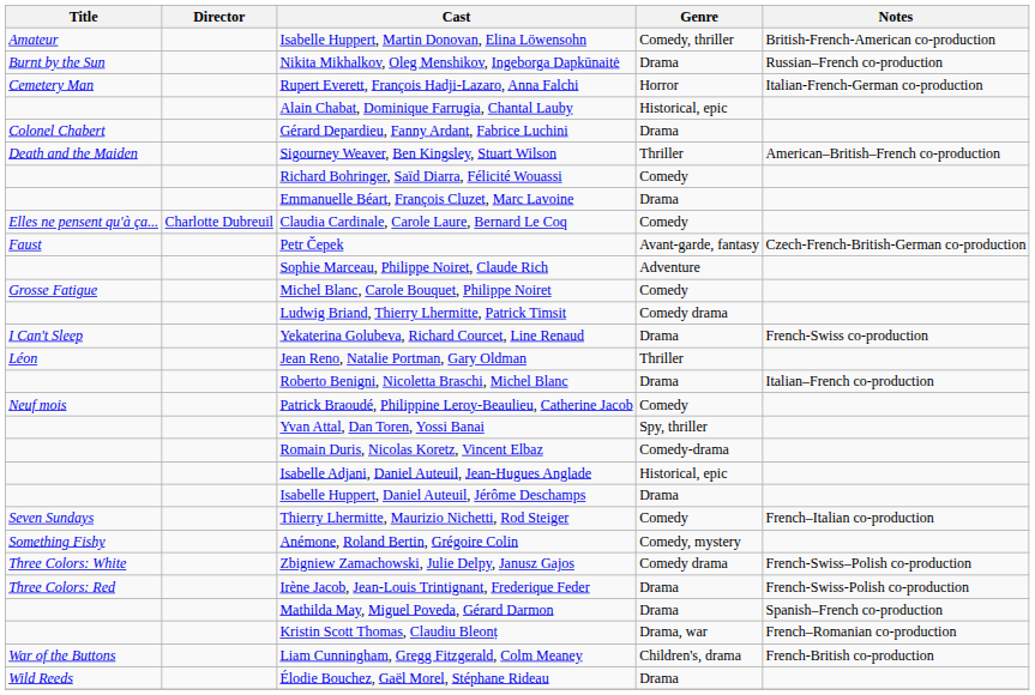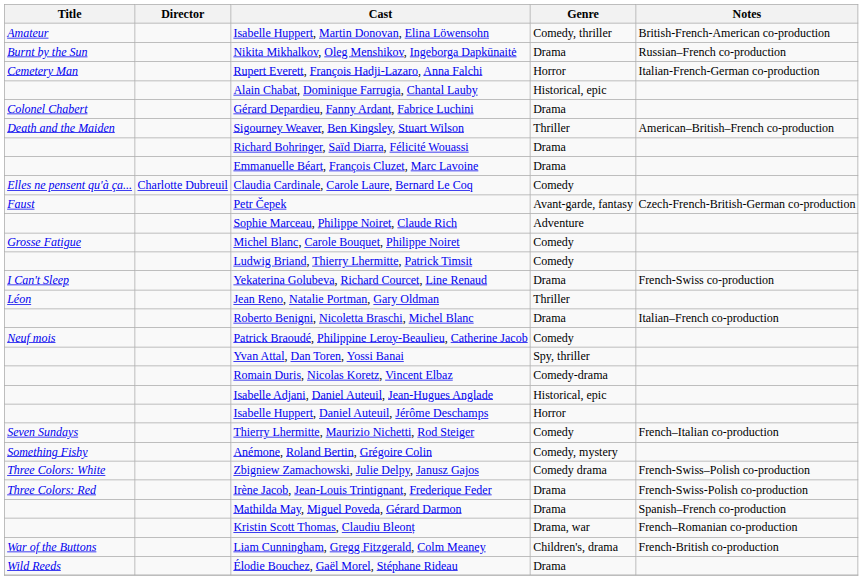Richard Bohringer, Saïd Diarra, Félicité Wouassi | Genre: Comedy -> Drama
Ludwig Briand, Thierry Lhermitte, Patrick Timsit | Genre: Comedy drama -> Comedy
Isabelle Huppert, Daniel Auteuil, Jérôme Deschamps | Genre: Drama -> Horror
